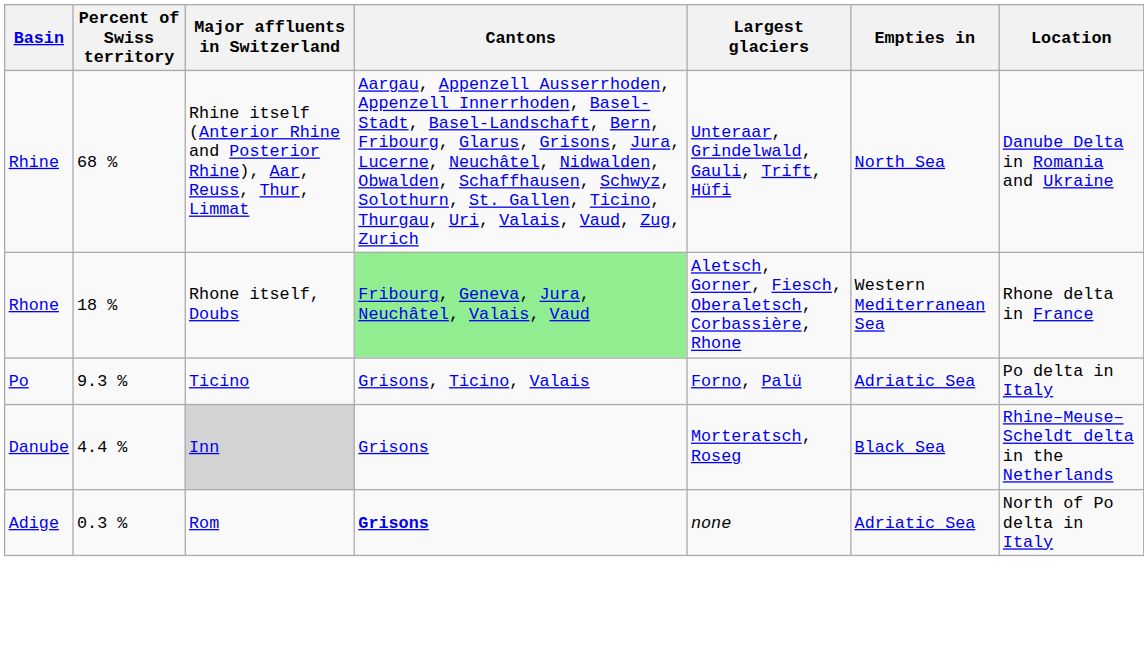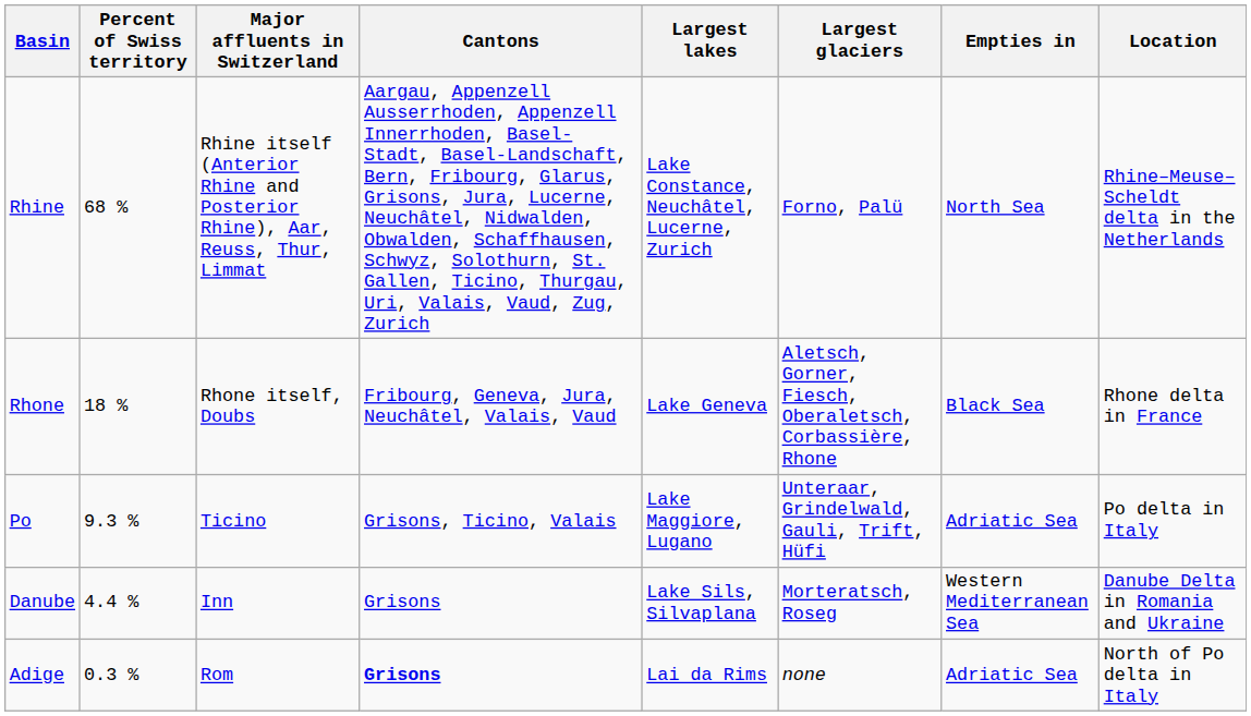+ column: Largest lakes | Lake Constance, Neuchâtel, Lucerne, Zurich | Lake Geneva | Lake Maggiore, Lugano | Lake Sils, Silvaplana | Lai da Rims
Rhine | Largest glaciers: Unteraar, Grindelwald, Gauli, Trift, Hüfi -> Forno, Palü
Rhine | Location: Danube Delta in Romania and Ukraine -> Rhine–Meuse–Scheldt delta in the Netherlands
Rhone | Cantons: lightgreen background -> no background
Rhone | Empties in: Western Mediterranean Sea -> Black Sea
Po | Largest glaciers: Forno, Palü -> Unteraar, Grindelwald, Gauli, Trift, Hüfi
Danube | Major affluents in Switzerland: lightgrey background -> no background
Danube | Empties in: Black Sea -> Western Mediterranean Sea
Danube | Location: Rhine–Meuse–Scheldt delta in the Netherlands -> Danube Delta in Romania and Ukraine
